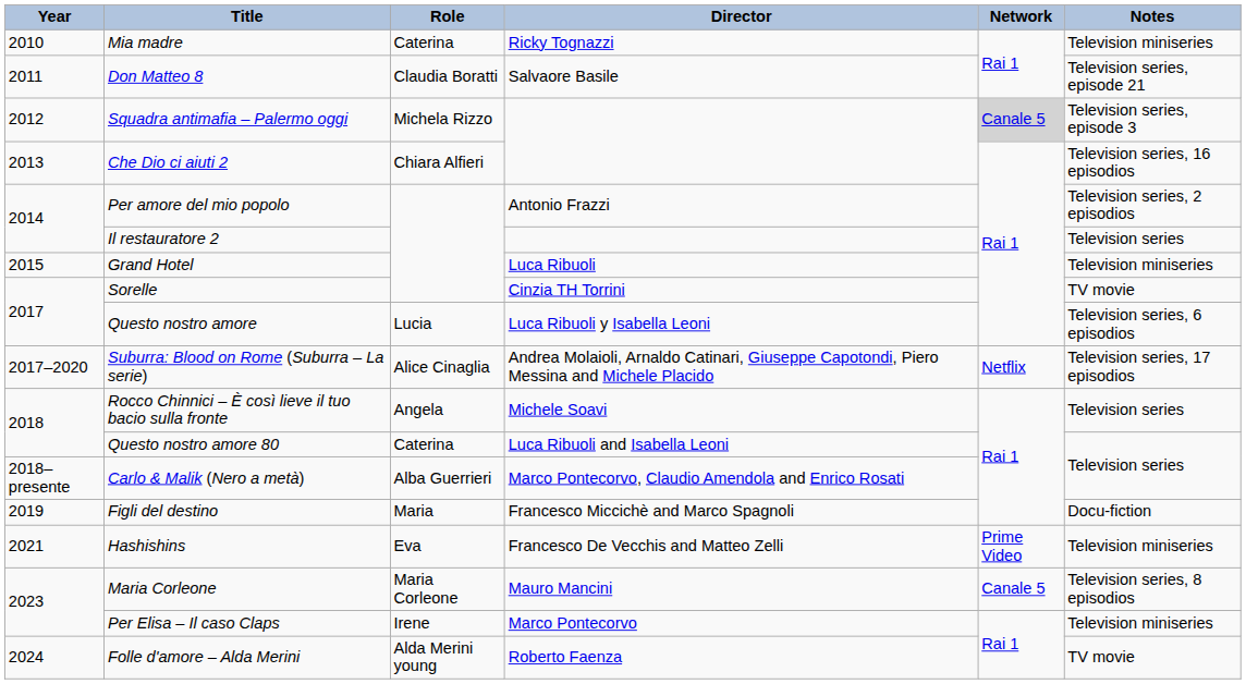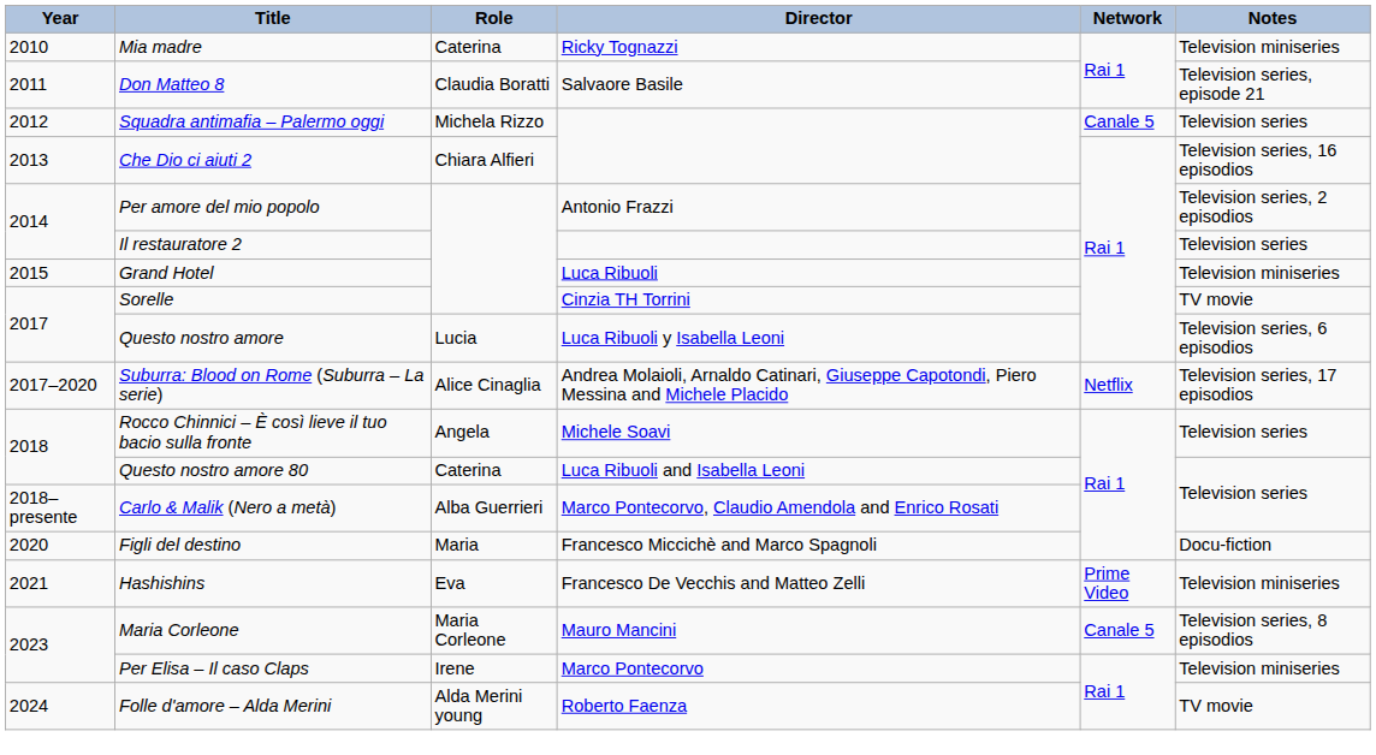Squadra antimafia – Palermo oggi | Network: lightgrey background -> no background
Squadra antimafia – Palermo oggi | Notes: Television series, episode 3 -> Television series
Figli del destino | Year: 2019 -> 2020
